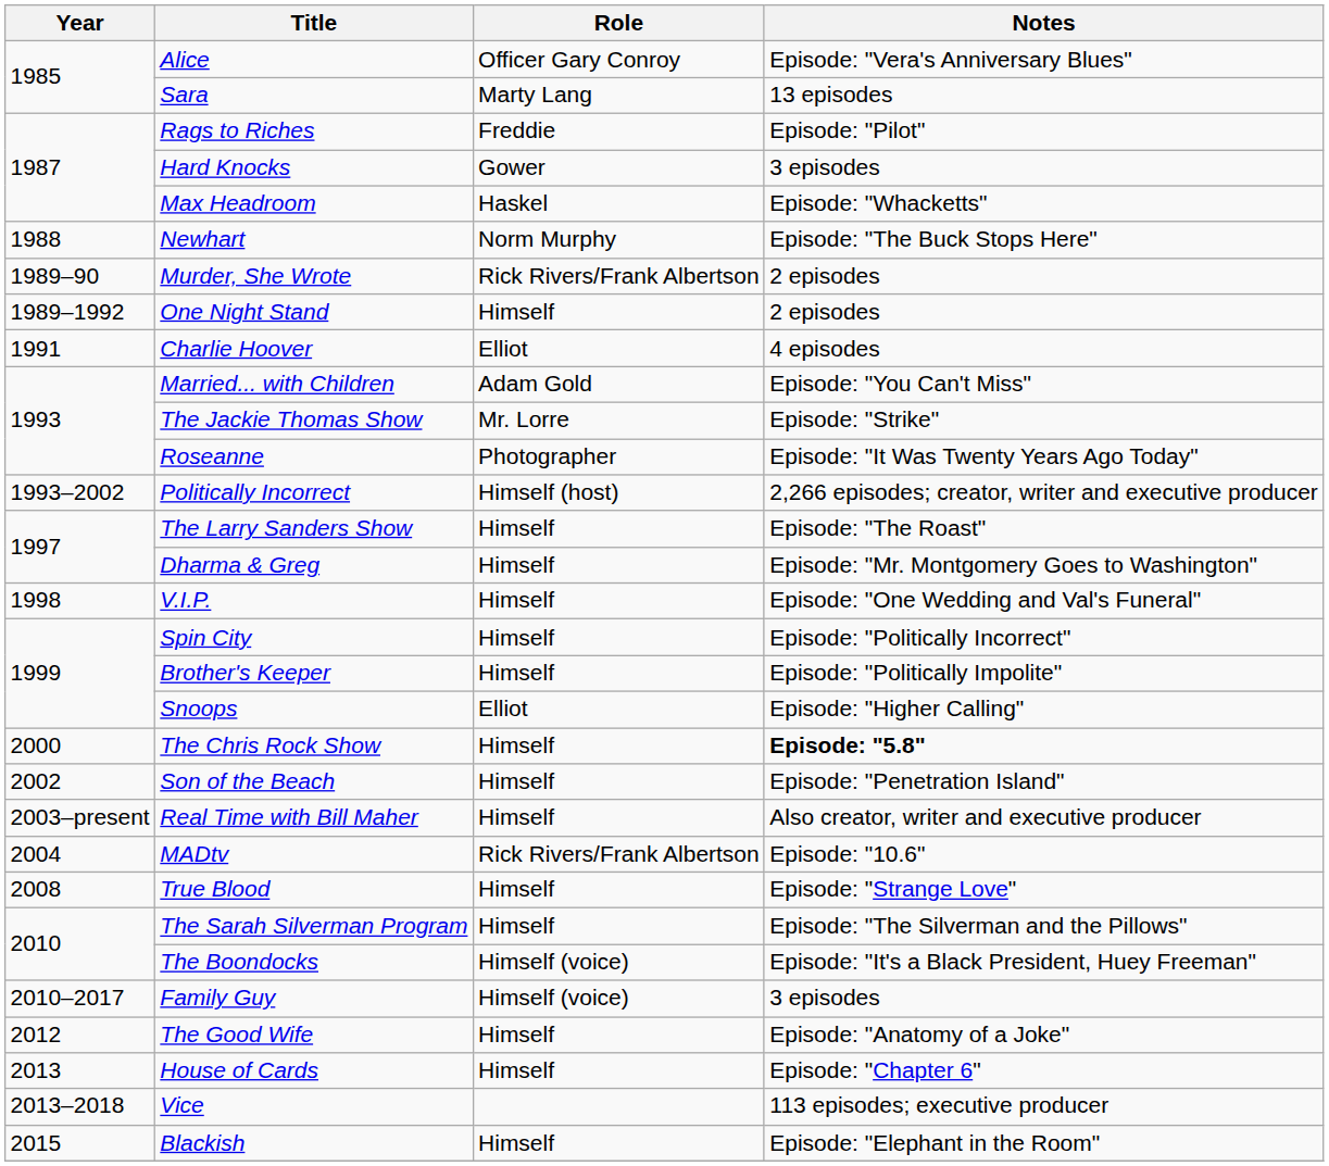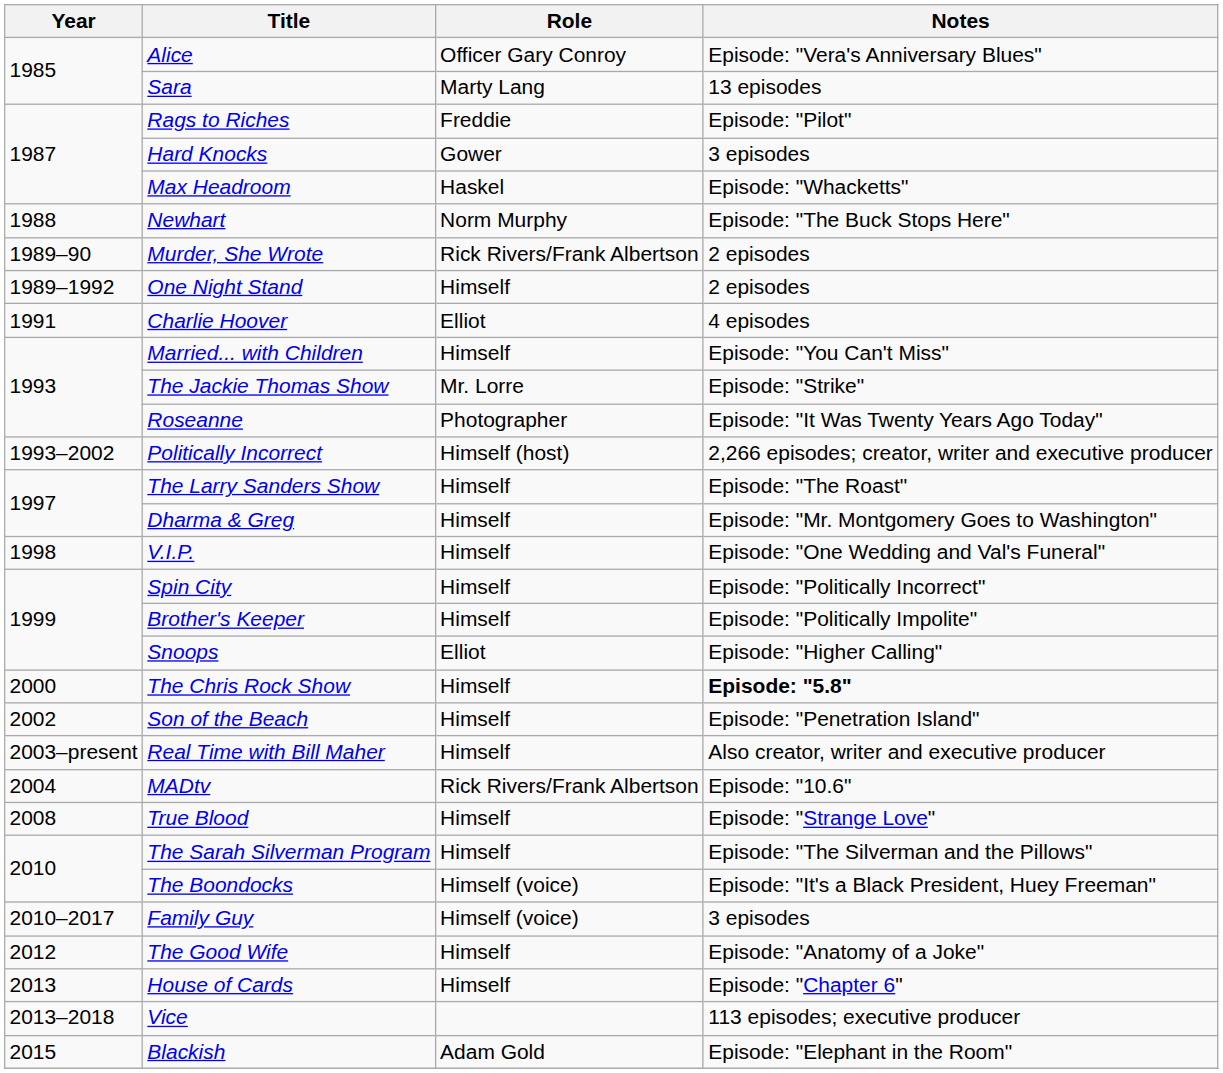Married... with Children | Role: Adam Gold -> Himself
Blackish | Role: Himself -> Adam Gold
